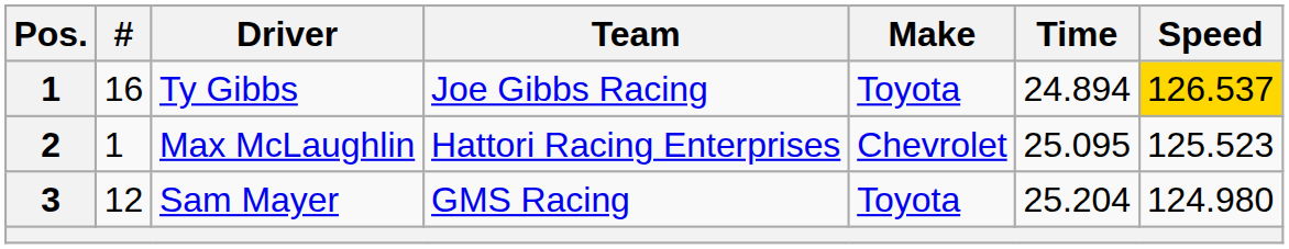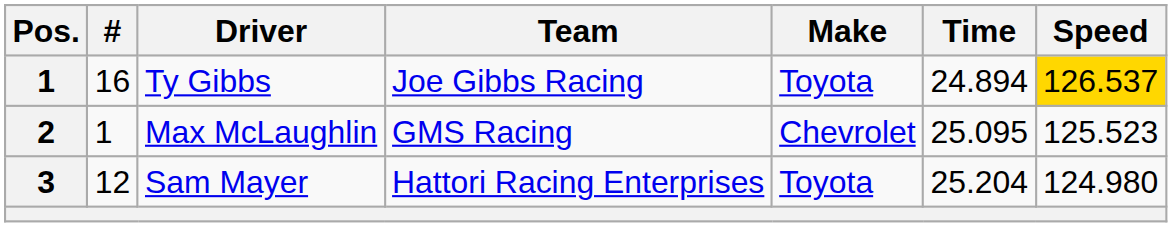Max McLaughlin | Team: Hattori Racing Enterprises -> GMS Racing
Sam Mayer | Team: GMS Racing -> Hattori Racing Enterprises
